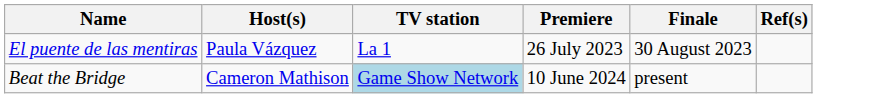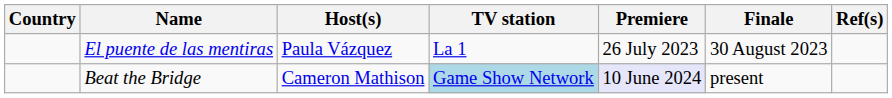+ column: Country
Beat the Bridge | Premiere: no background -> lavender background
